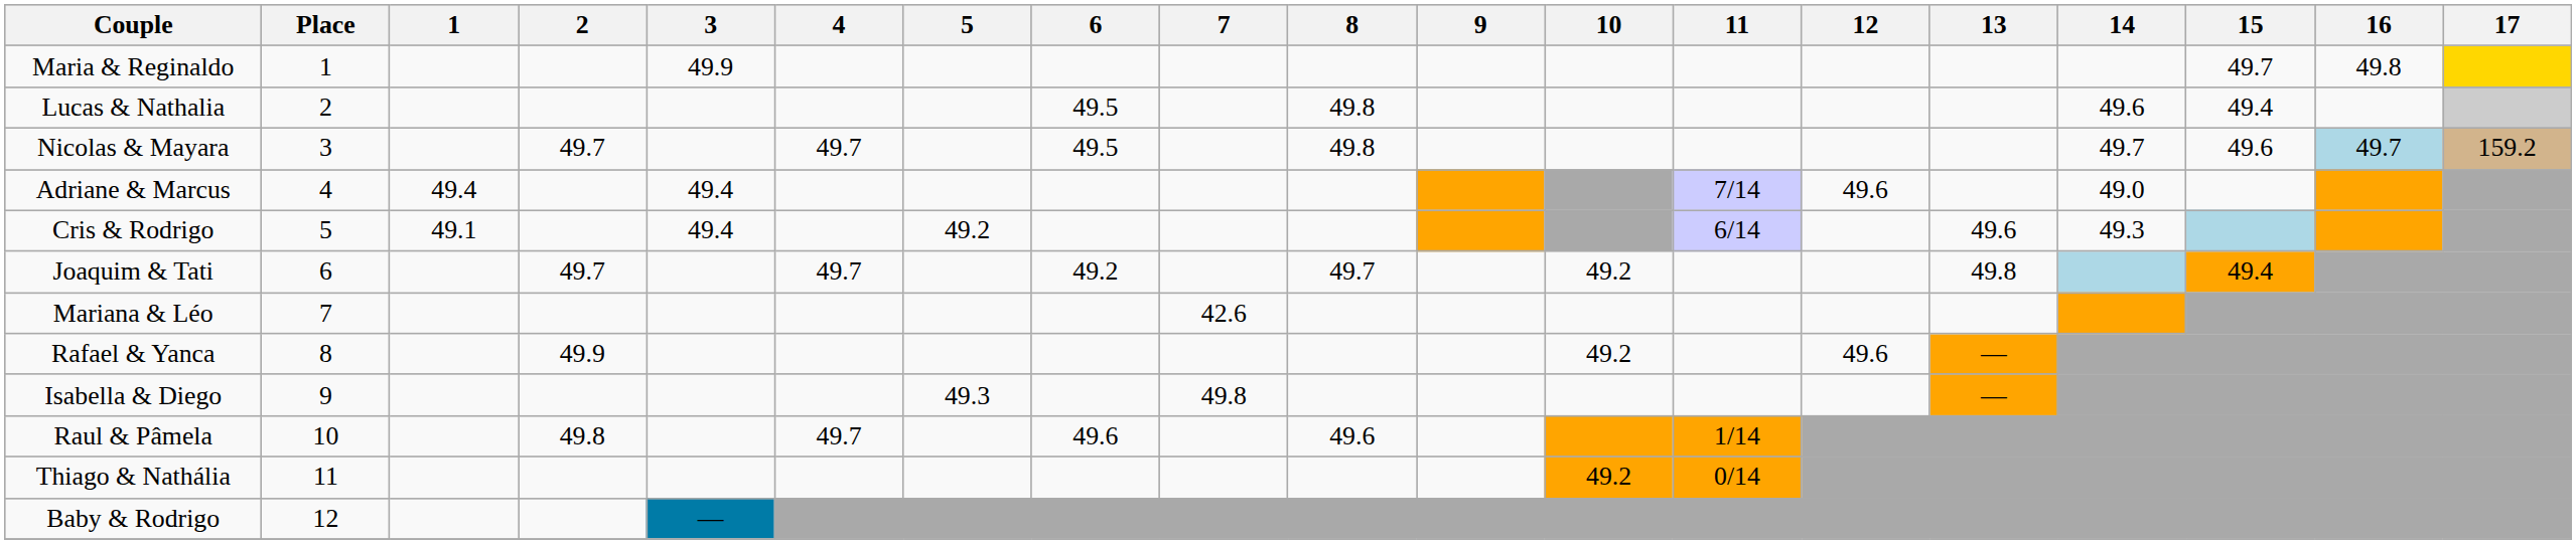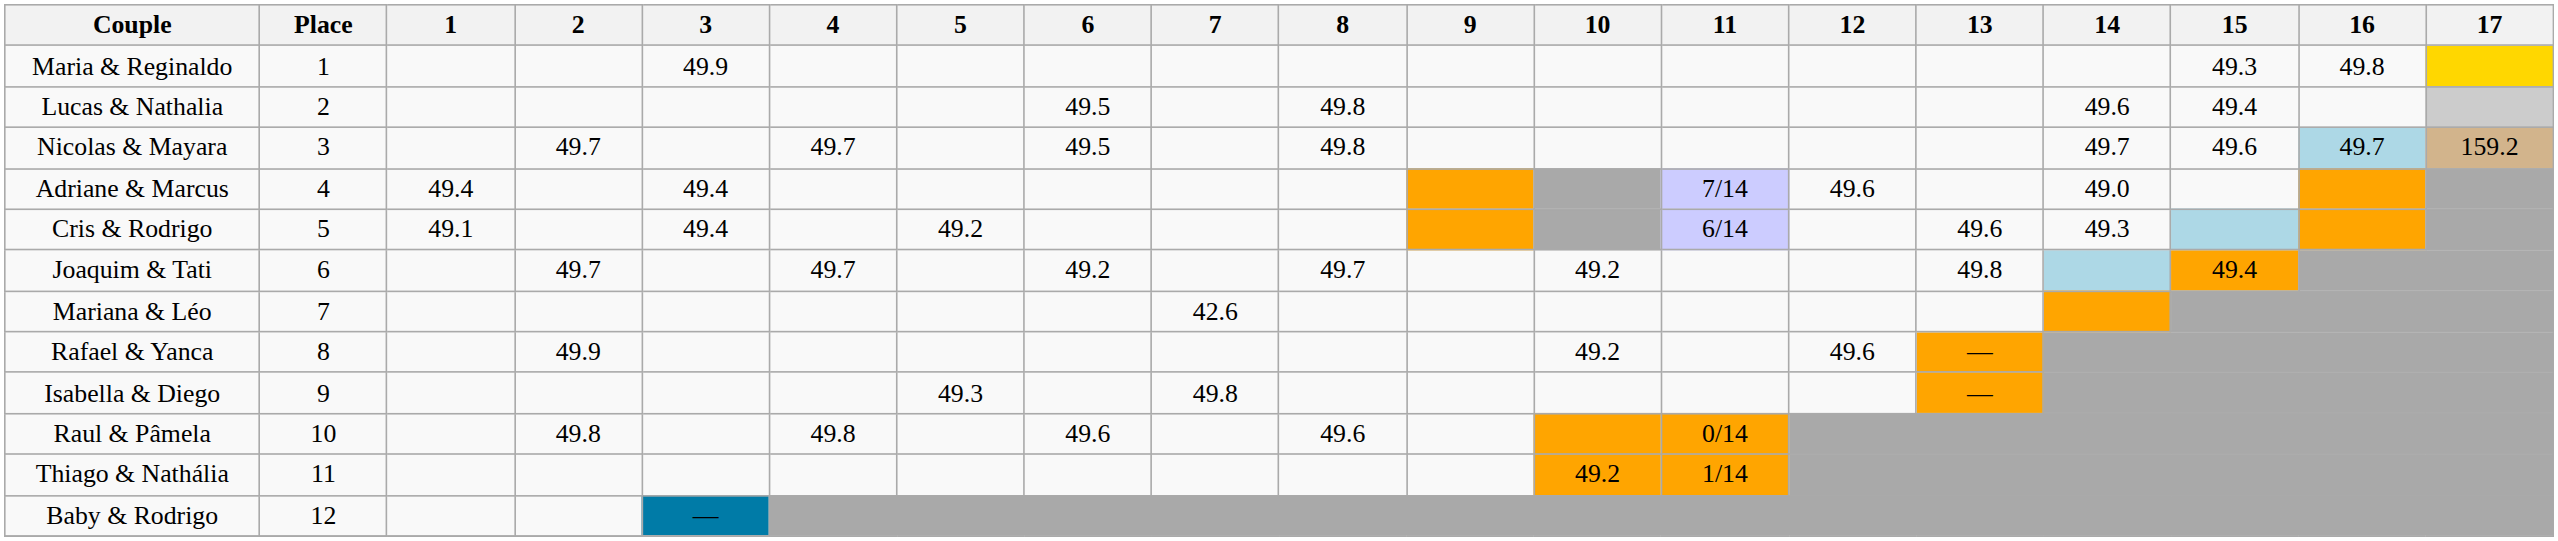Maria & Reginaldo | 15: 49.7 -> 49.3
Raul & Pâmela | 4: 49.7 -> 49.8
Raul & Pâmela | 11: 1/14 -> 0/14
Thiago & Nathália | 11: 0/14 -> 1/14
